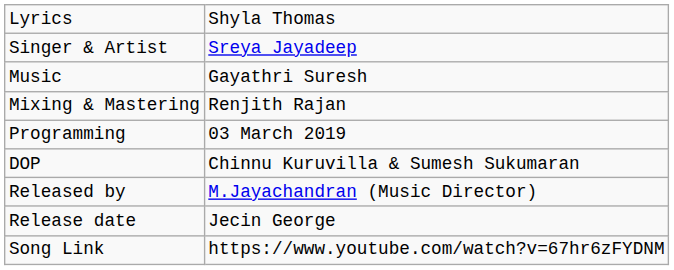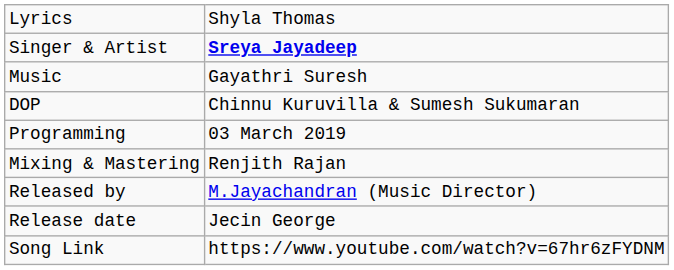Singer & Artist | column 2: normal -> bold
rows swapped: DOP <-> Mixing & Mastering
